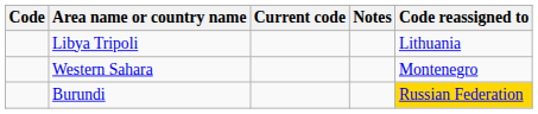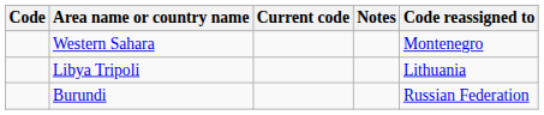rows swapped: Libya Tripoli <-> Western Sahara
Burundi | Code reassigned to: gold background -> no background
